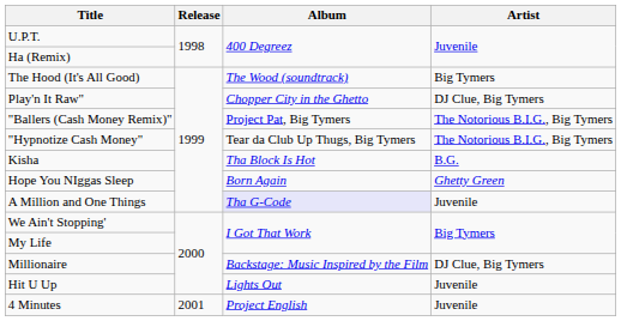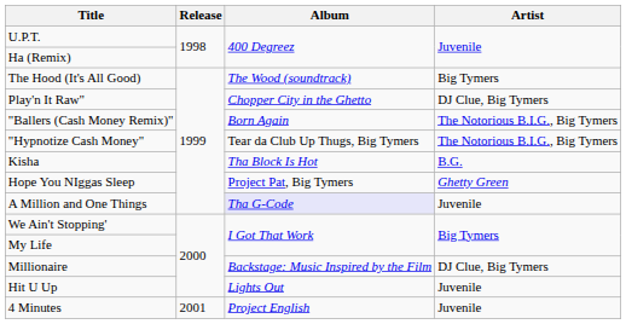"Ballers (Cash Money Remix)" | Album: Project Pat, Big Tymers -> Born Again
Hope You NIggas Sleep | Album: Born Again -> Project Pat, Big Tymers
